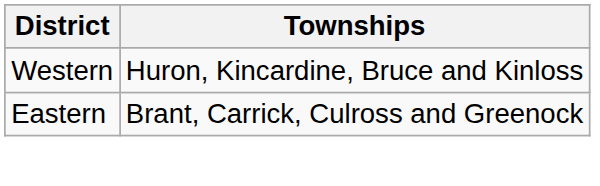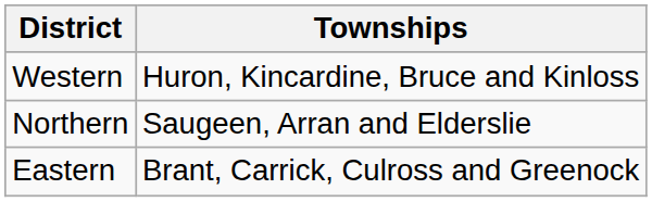+ row: Northern | Saugeen, Arran and Elderslie
